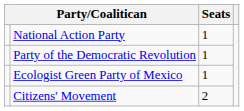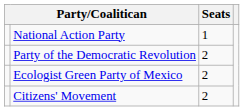Party of the Democratic Revolution | Seats: 1 -> 2
Ecologist Green Party of Mexico | Seats: 1 -> 2
